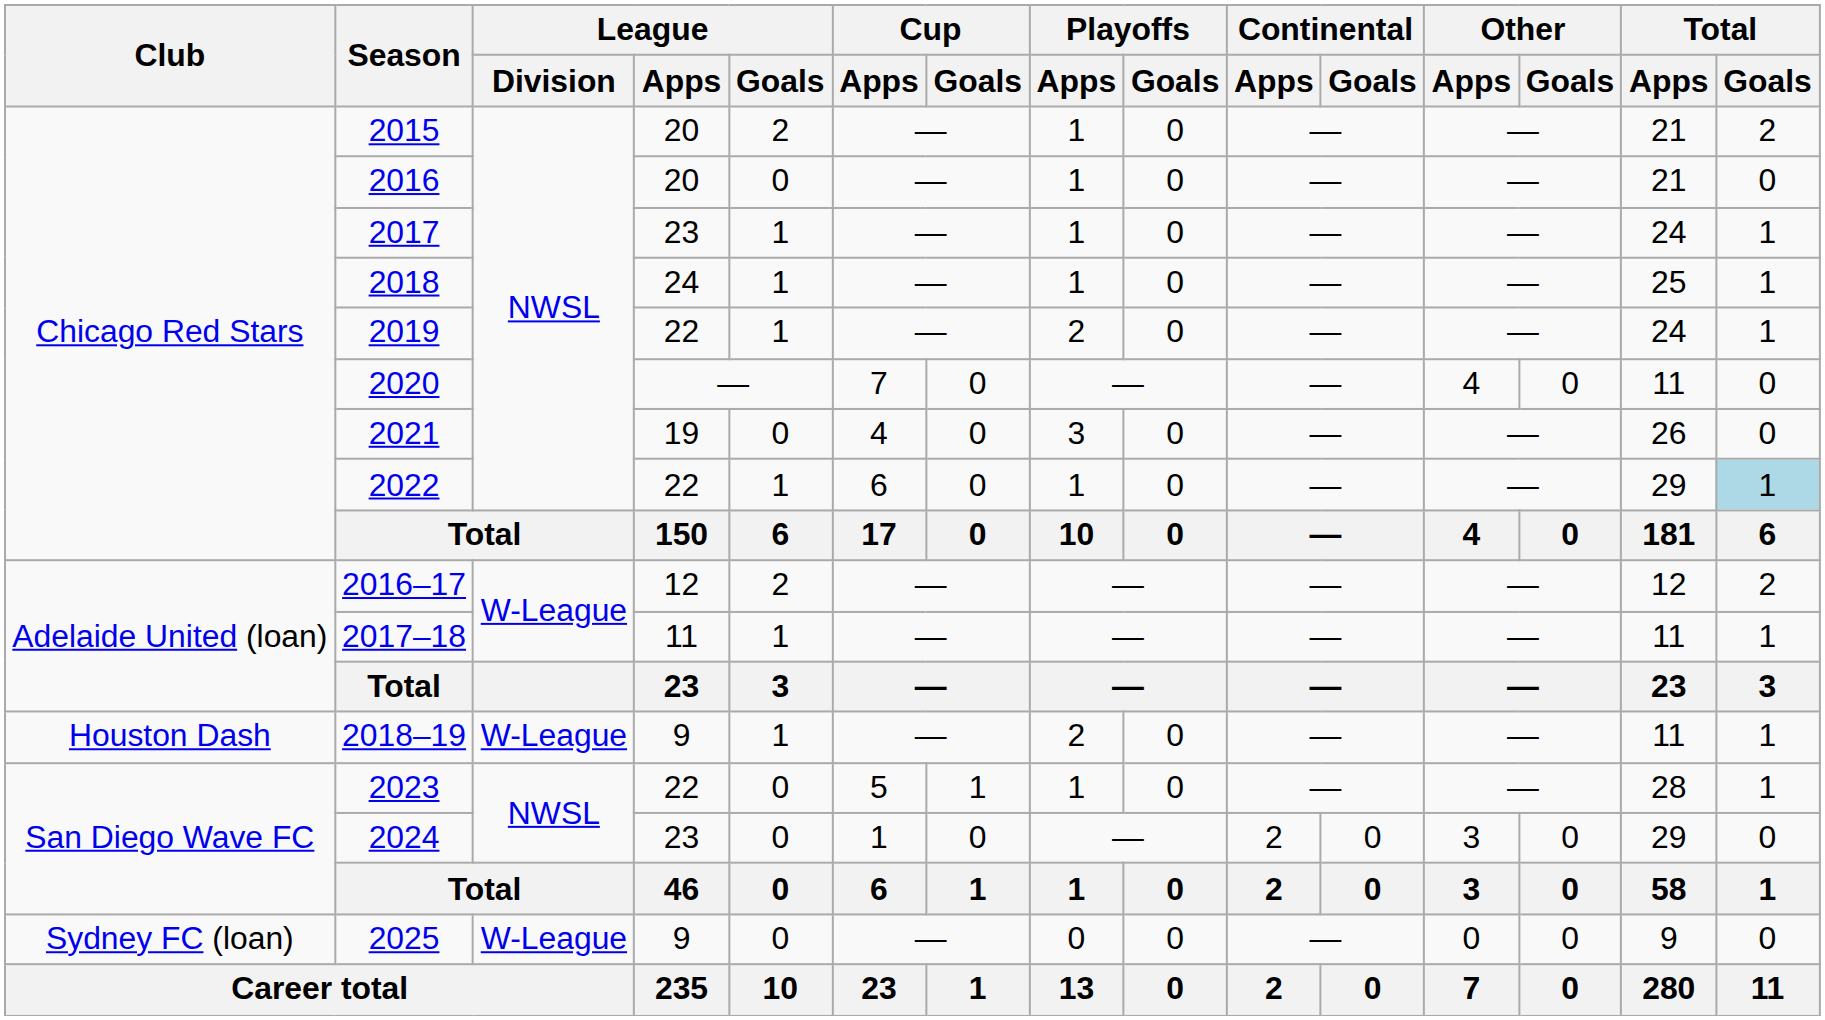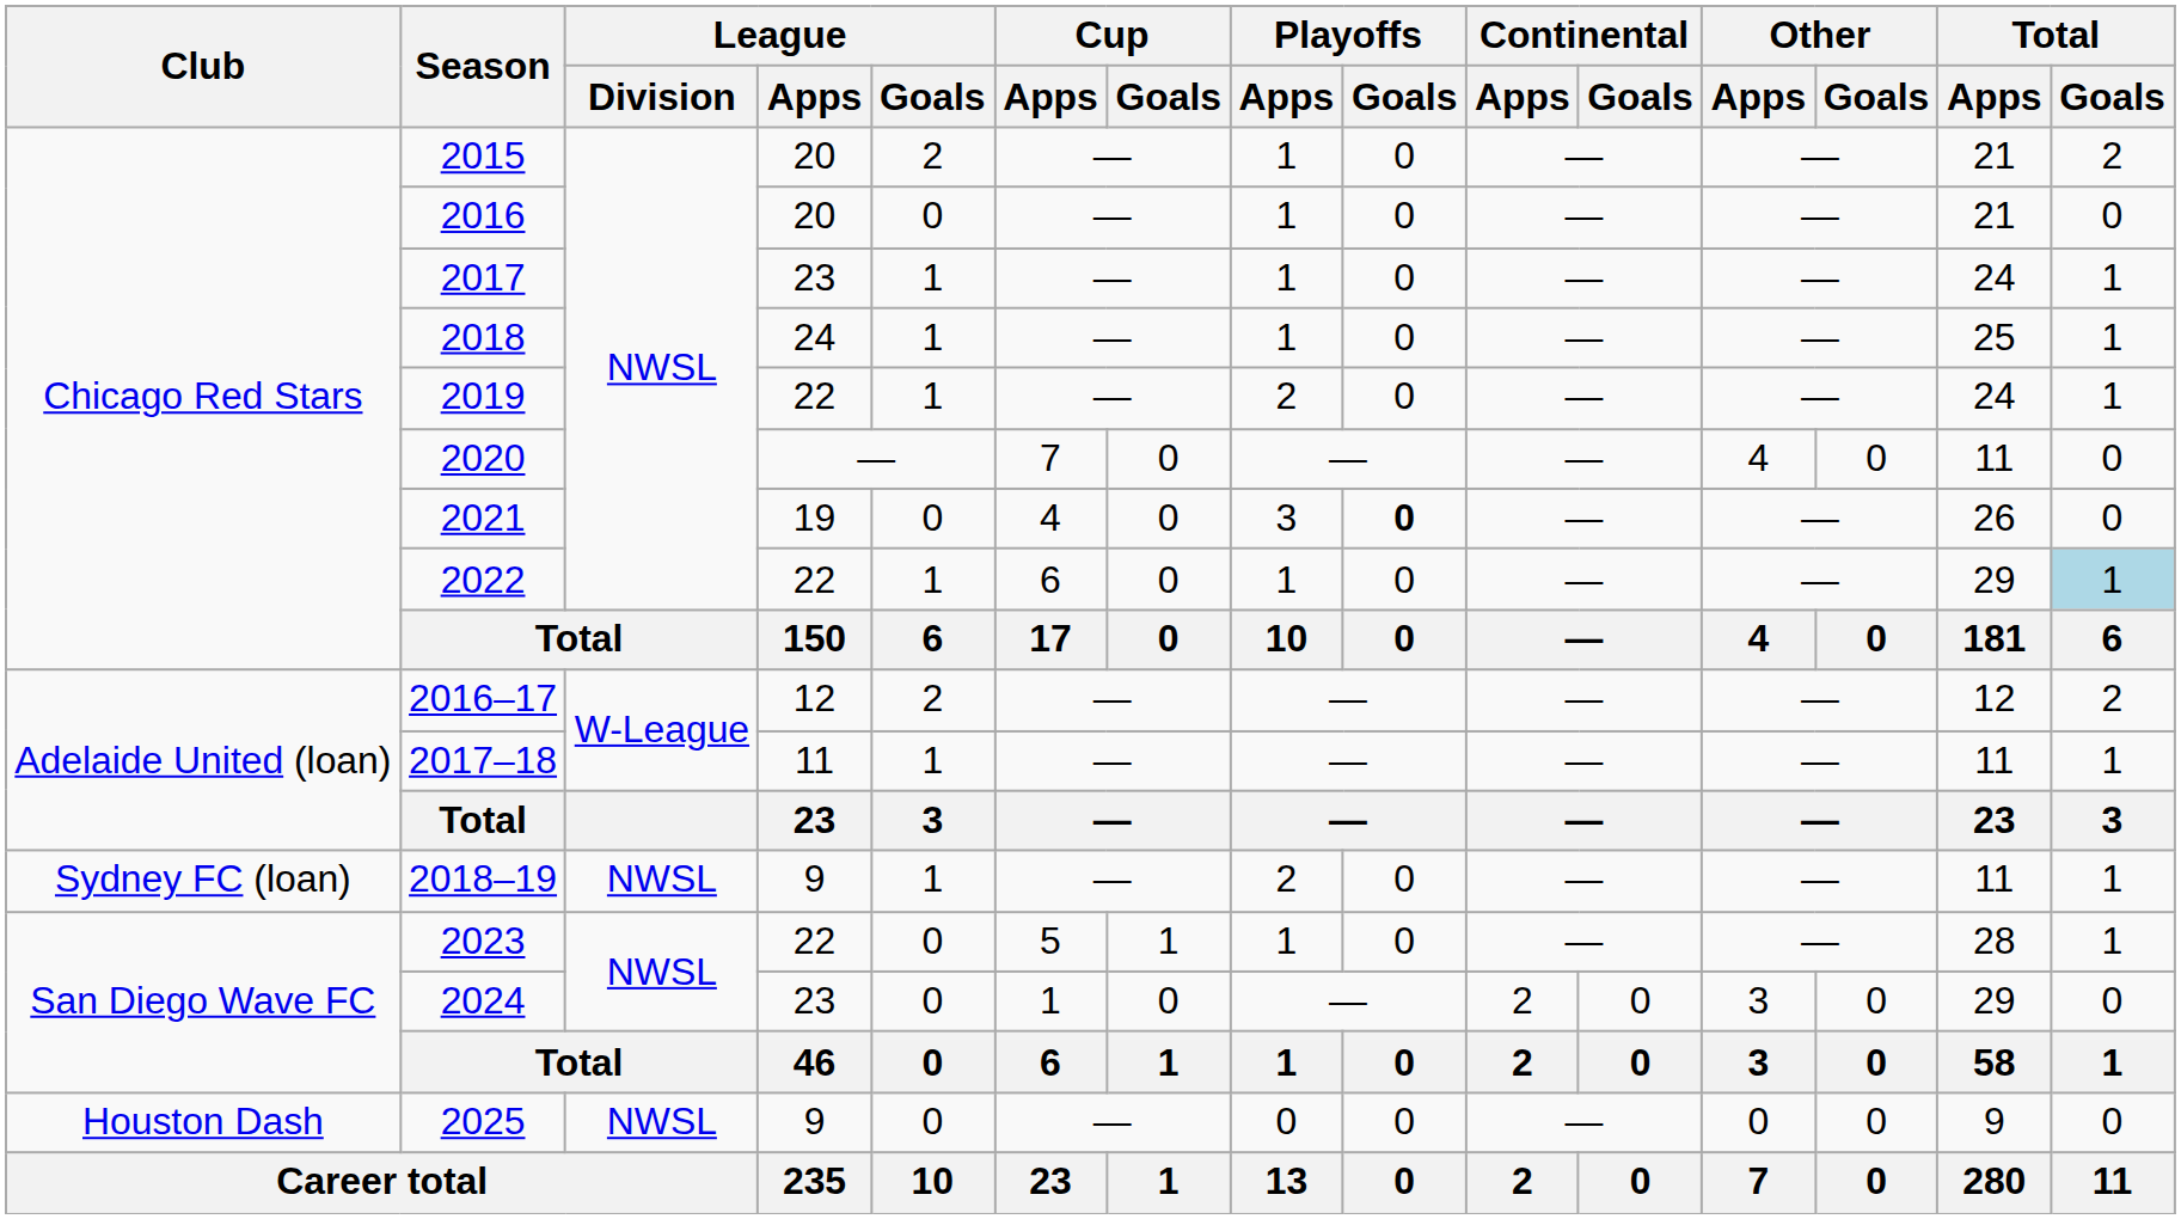2021 | Playoffs / Goals: normal -> bold
2018–19 | Club: Houston Dash -> Sydney FC (loan)
2018–19 | League / Division: W-League -> NWSL
2025 | Club: Sydney FC (loan) -> Houston Dash
2025 | League / Division: W-League -> NWSL
